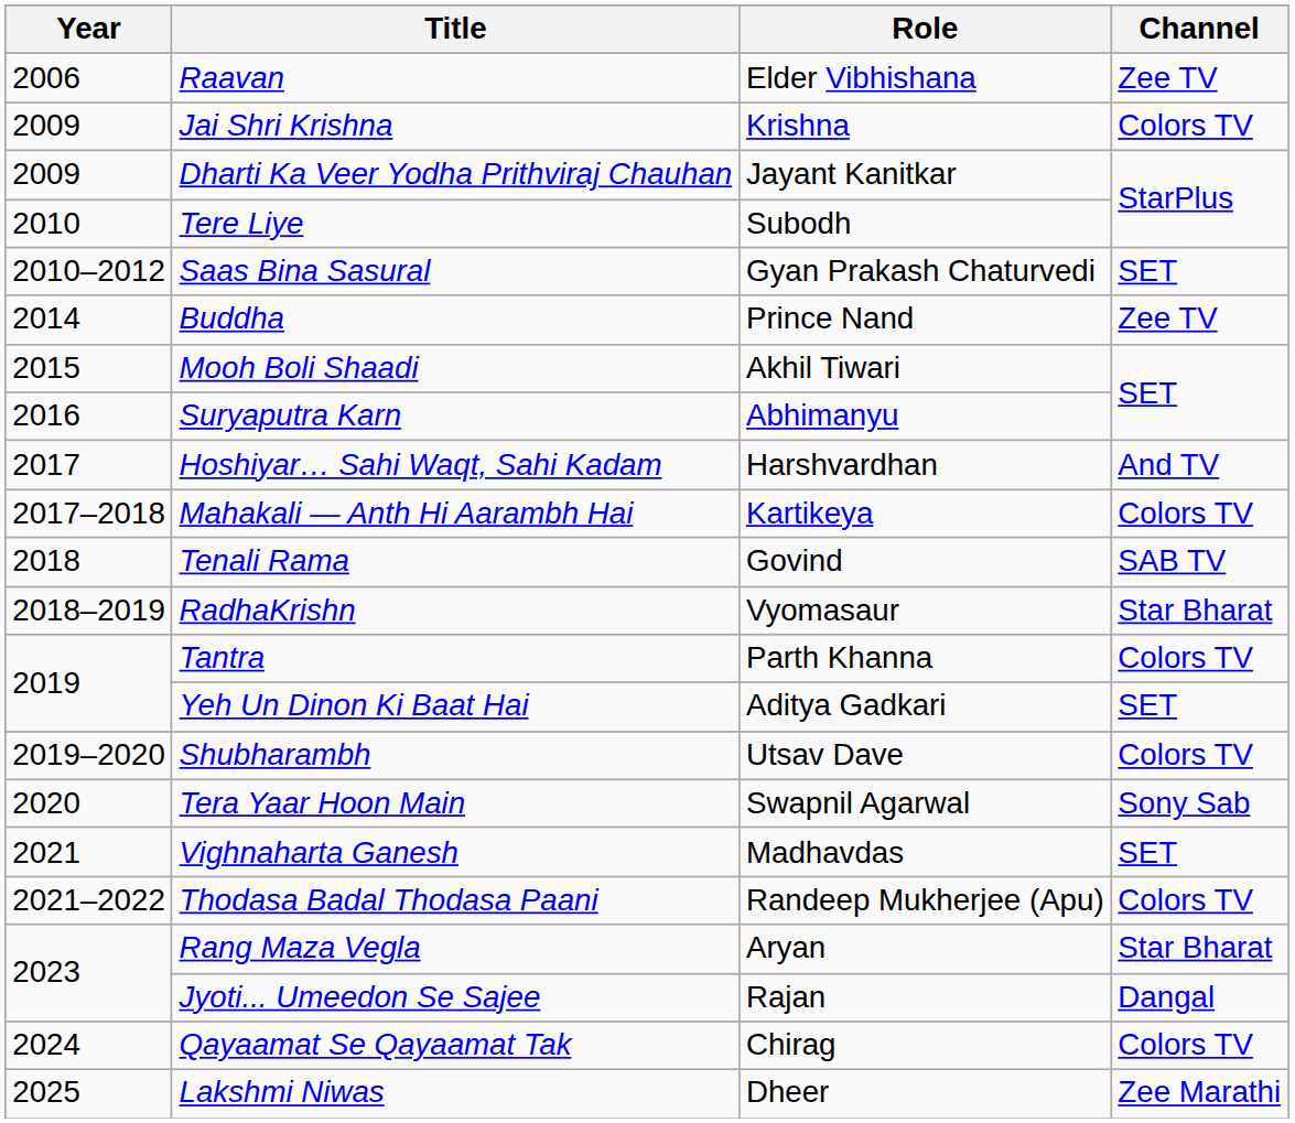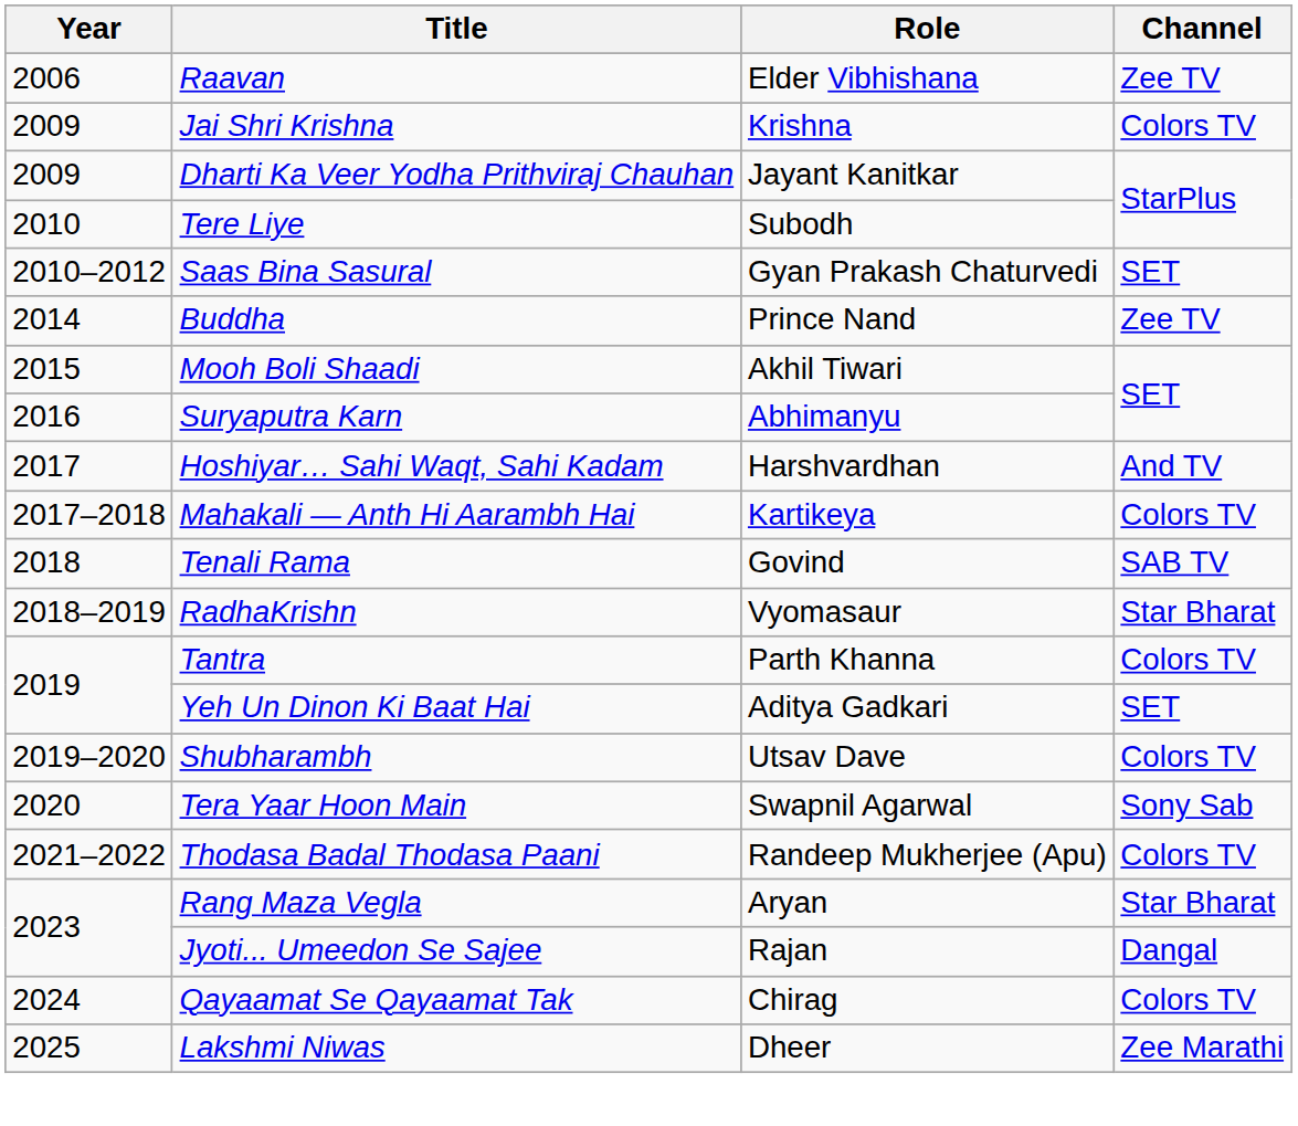- row: 2021 | Vighnaharta Ganesh | Madhavdas | SET
